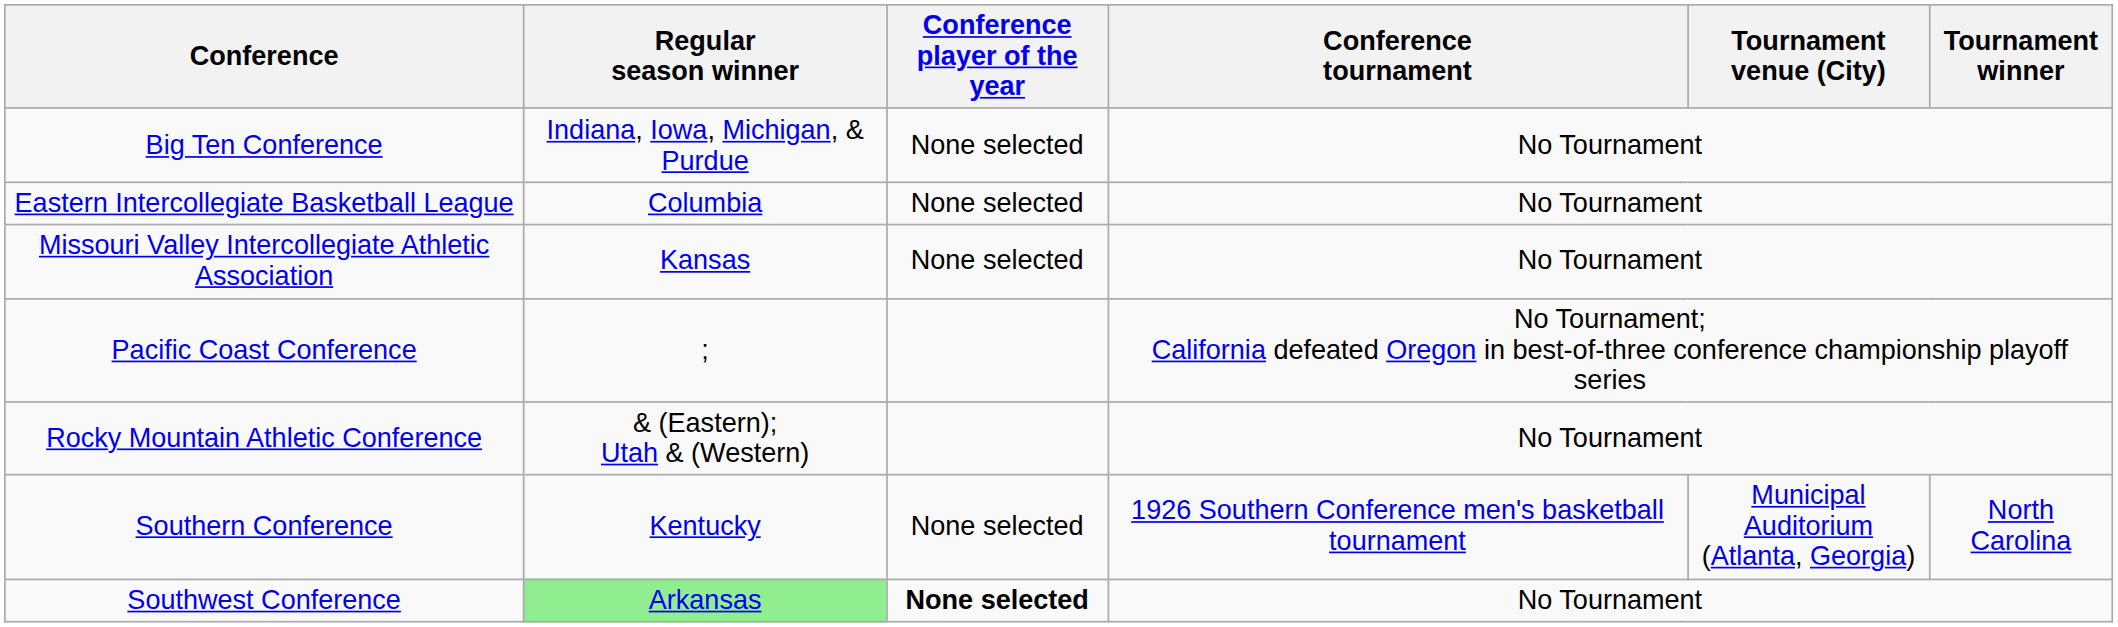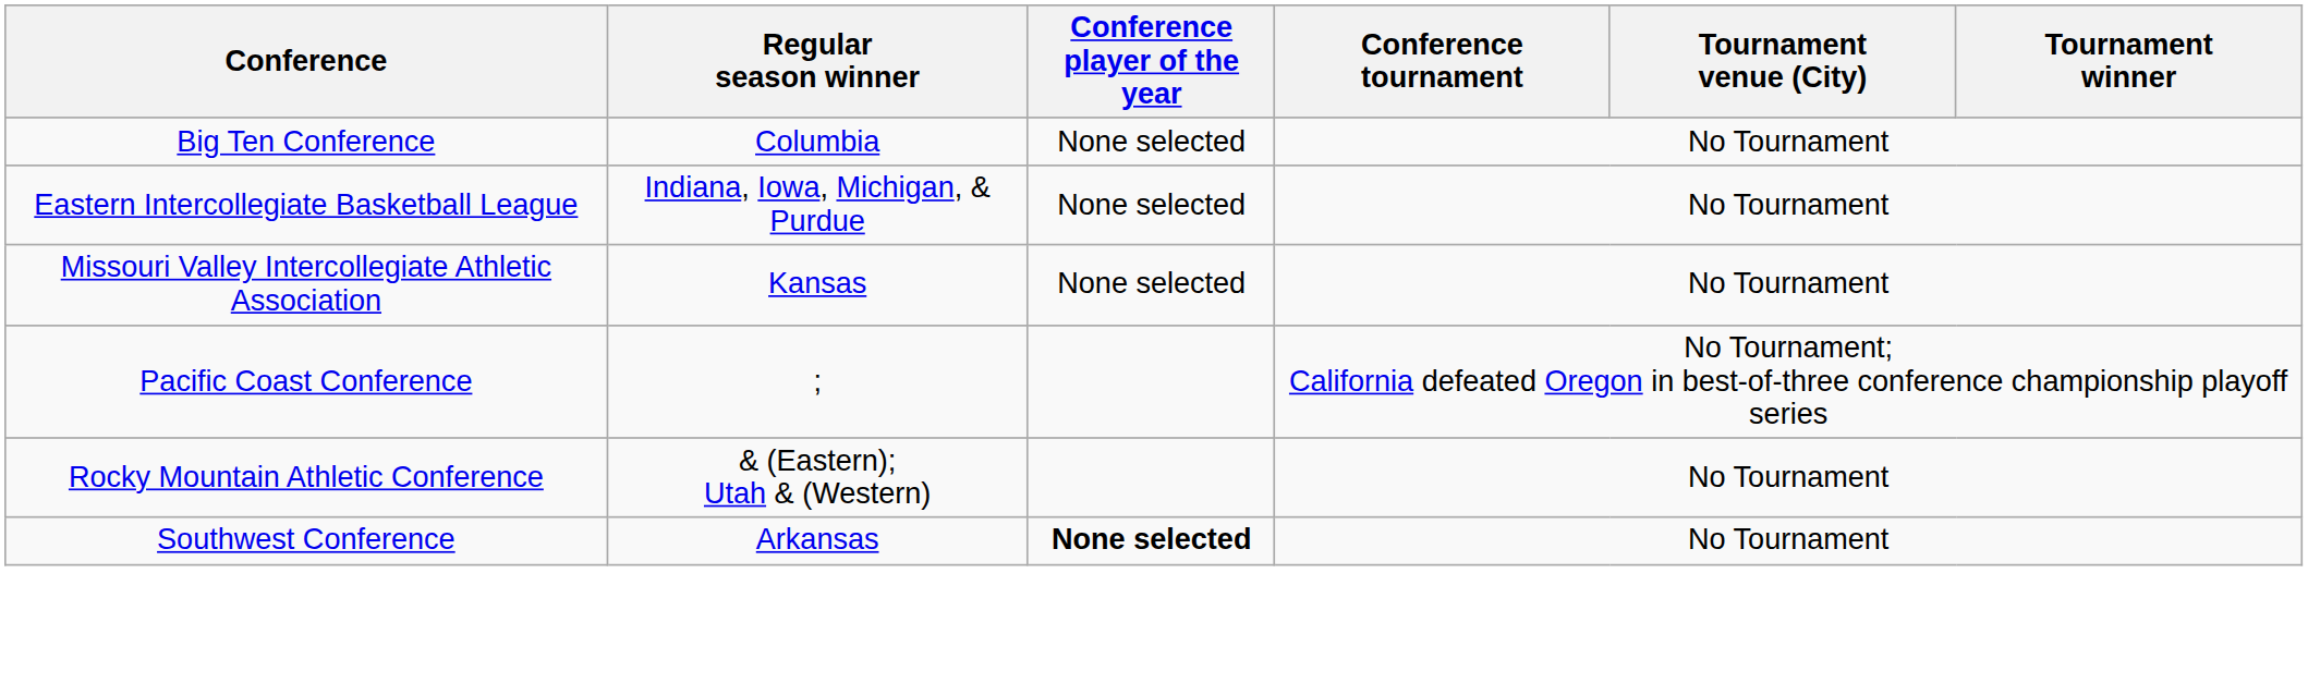Big Ten Conference | Regular season winner: Indiana, Iowa, Michigan, & Purdue -> Columbia
Eastern Intercollegiate Basketball League | Regular season winner: Columbia -> Indiana, Iowa, Michigan, & Purdue
- row: Southern Conference | Kentucky | None selected | 1926 Southern Conference men's basketball tournament | Municipal Auditorium (Atlanta, Georgia) | North Carolina
Southwest Conference | Regular season winner: lightgreen background -> no background
